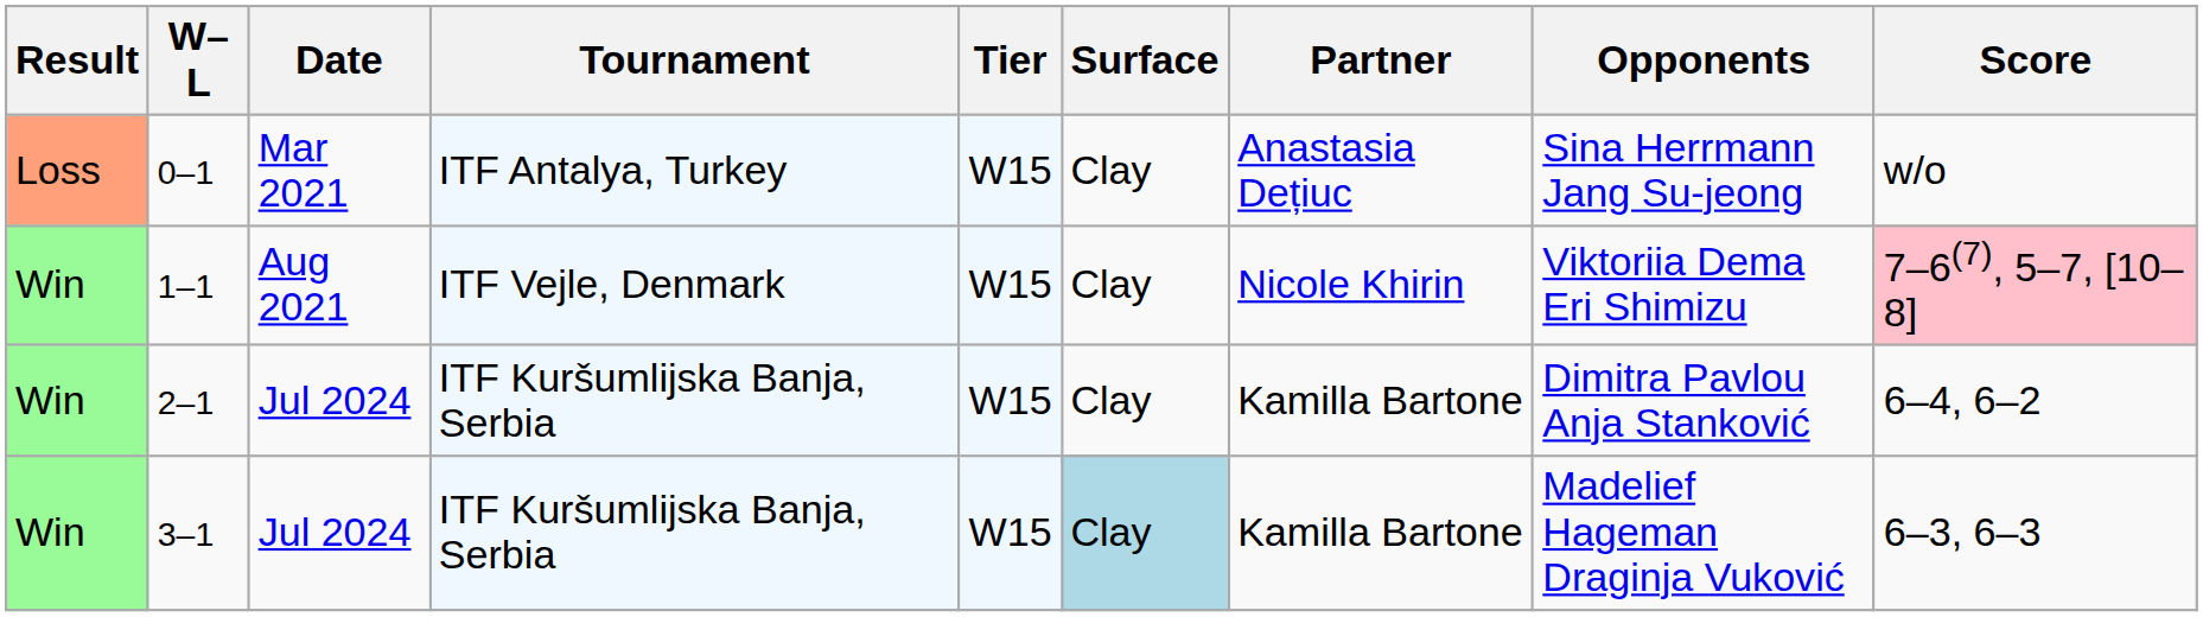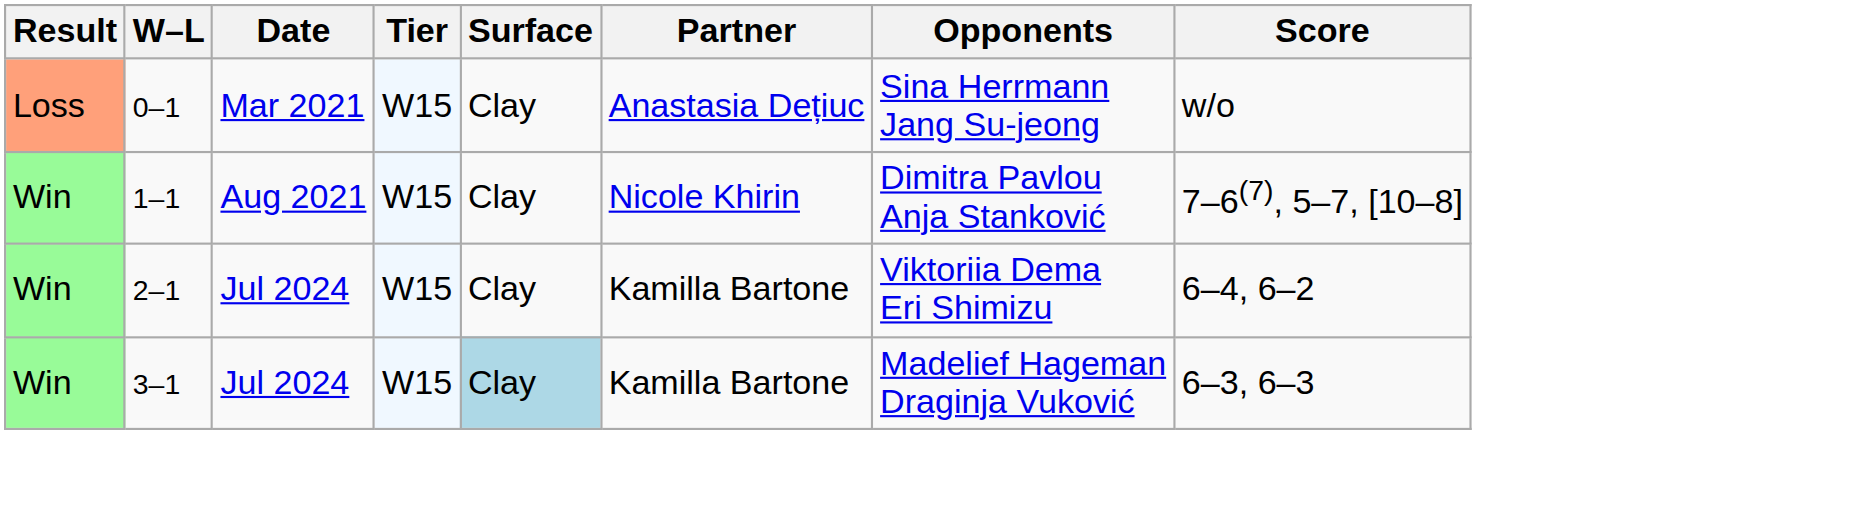- column: Tournament | ITF Antalya, Turkey | ITF Vejle, Denmark | ITF Kuršumlijska Banja, Serbia | ITF Kuršumlijska Banja, Serbia
1–1 | Opponents: Viktoriia Dema Eri Shimizu -> Dimitra Pavlou Anja Stanković
1–1 | Score: pink background -> no background
2–1 | Opponents: Dimitra Pavlou Anja Stanković -> Viktoriia Dema Eri Shimizu
